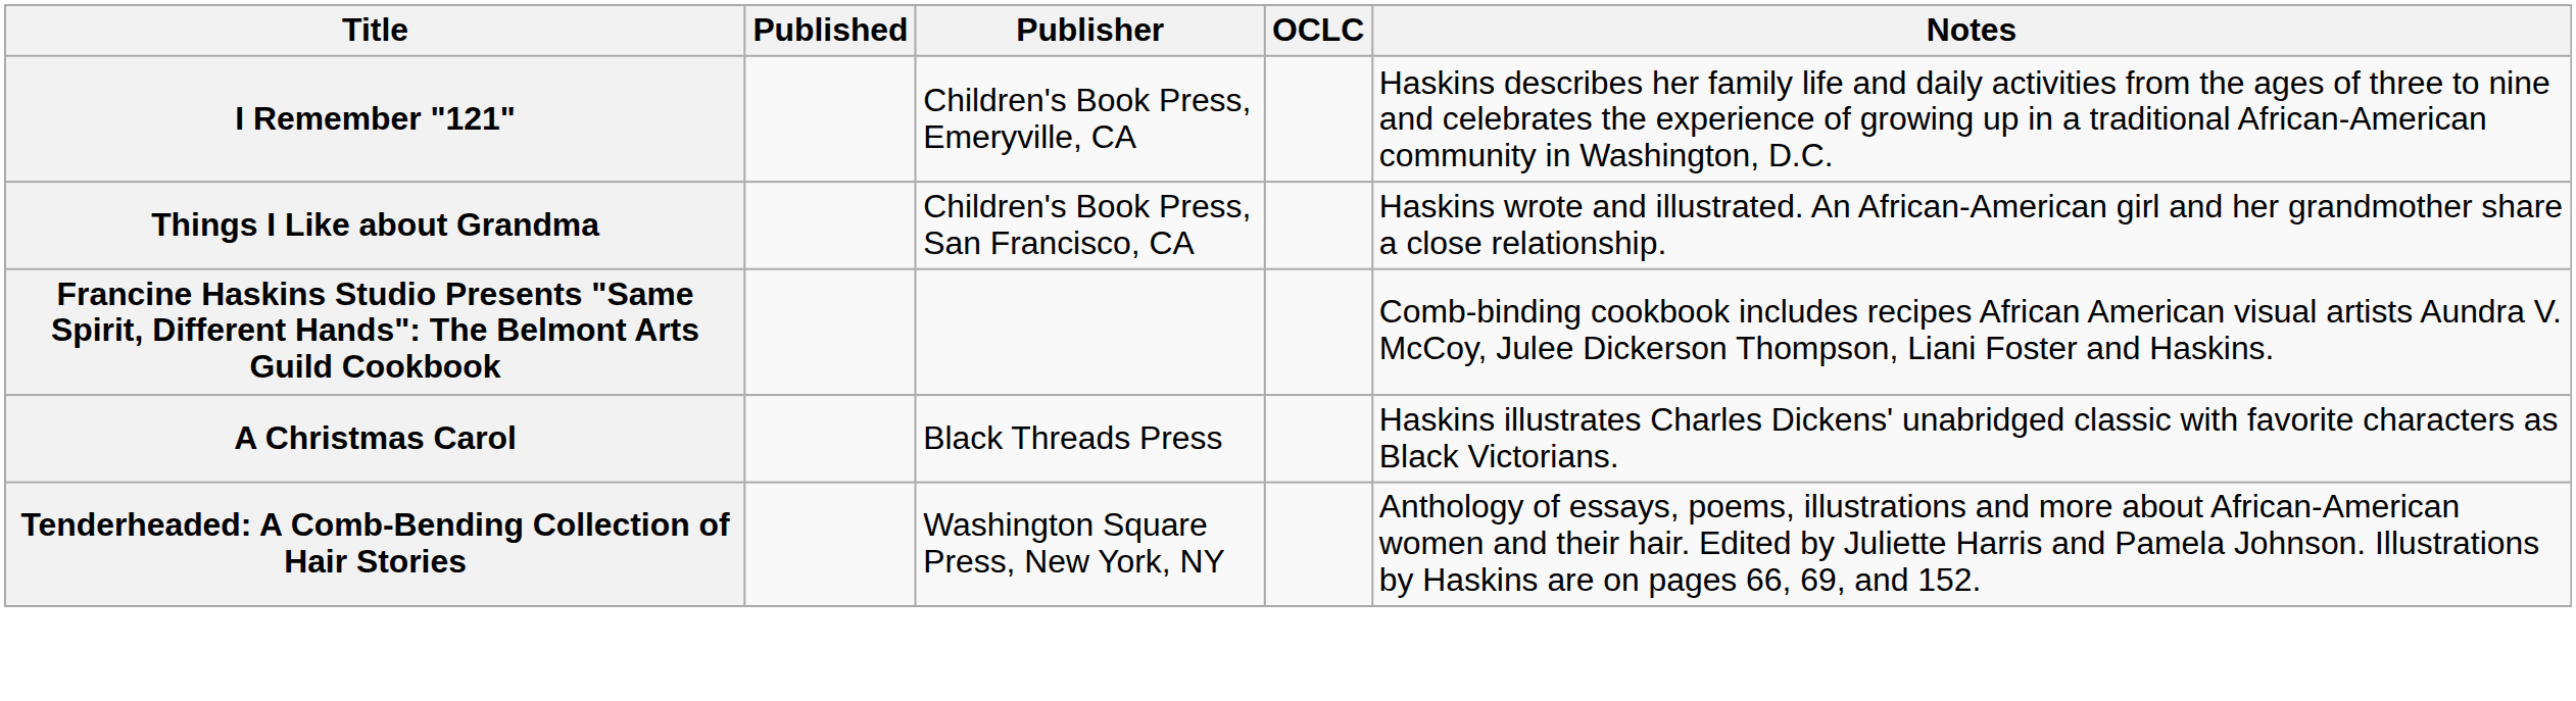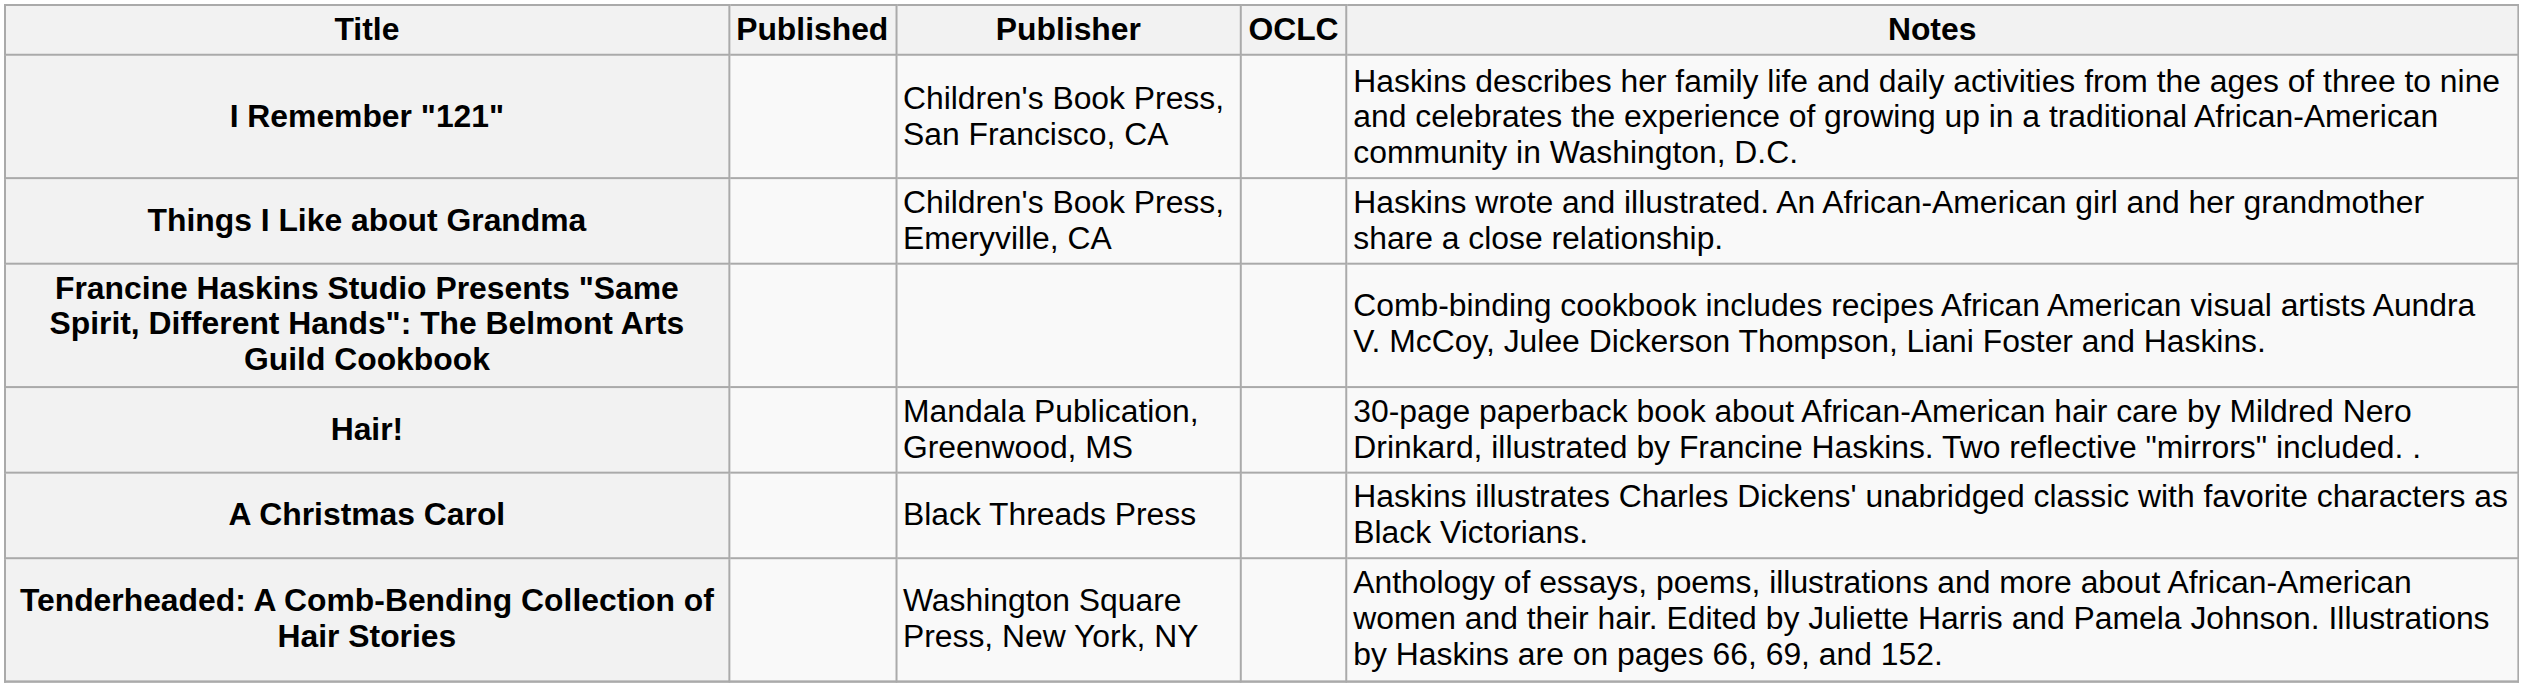I Remember "121" | Publisher: Children's Book Press, Emeryville, CA -> Children's Book Press, San Francisco, CA
Things I Like about Grandma | Publisher: Children's Book Press, San Francisco, CA -> Children's Book Press, Emeryville, CA
+ row: Hair! | Mandala Publication, Greenwood, MS | 30-page paperback book about African-American hair care by Mildred Nero Drinkard, illustrated by Francine Haskins. Two reflective "mirrors" included. .
